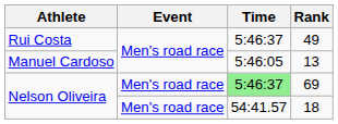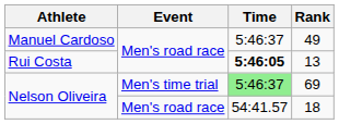49 | Athlete: Rui Costa -> Manuel Cardoso
13 | Athlete: Manuel Cardoso -> Rui Costa
13 | Time: normal -> bold
69 | Event: Men's road race -> Men's time trial
